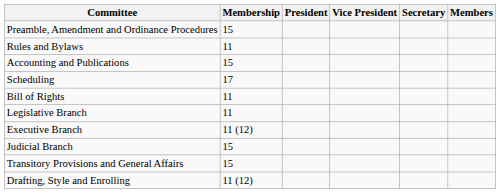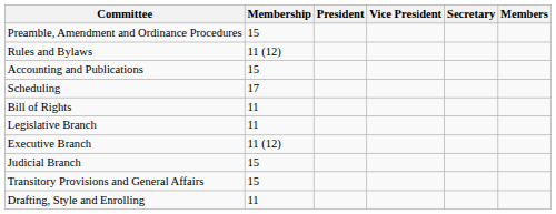Rules and Bylaws | Membership: 11 -> 11 (12)
Drafting, Style and Enrolling | Membership: 11 (12) -> 11
